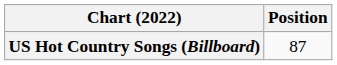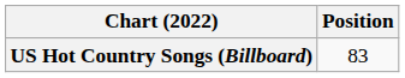US Hot Country Songs (Billboard) | Position: 87 -> 83
